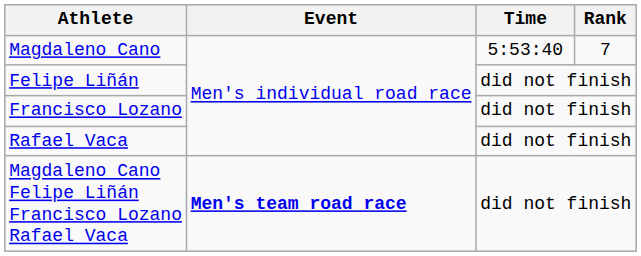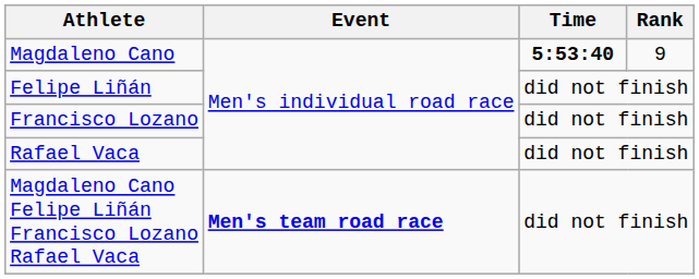Magdaleno Cano | Time: normal -> bold
Magdaleno Cano | Rank: 7 -> 9
